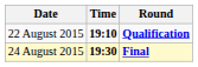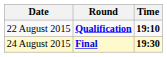columns swapped: Time <-> Round
